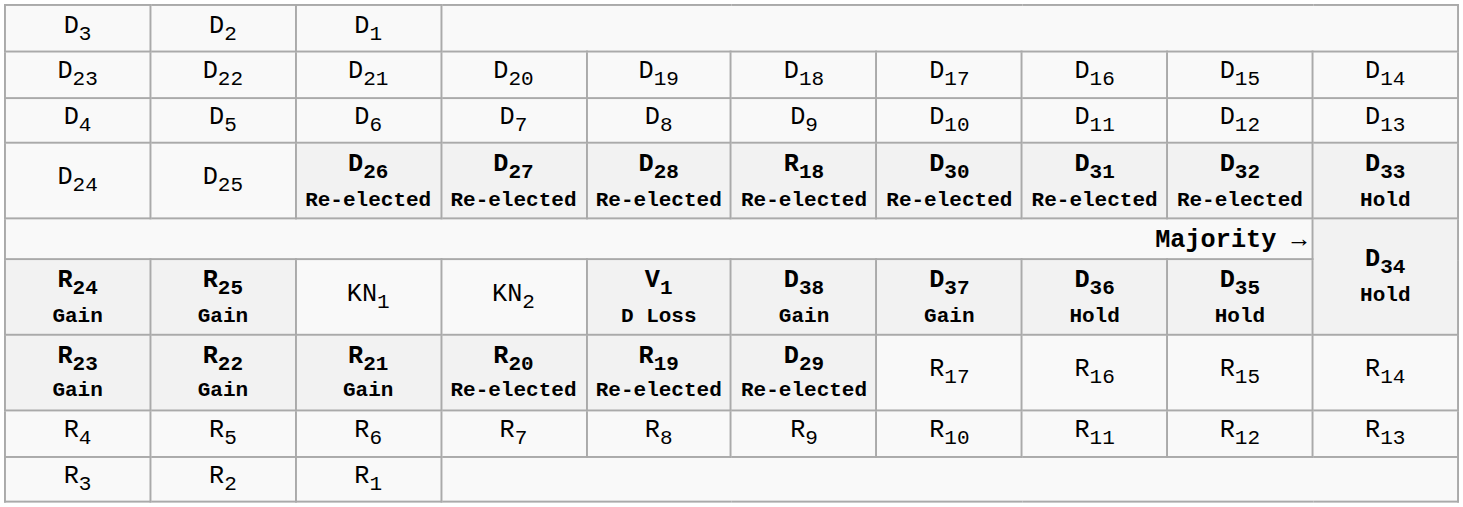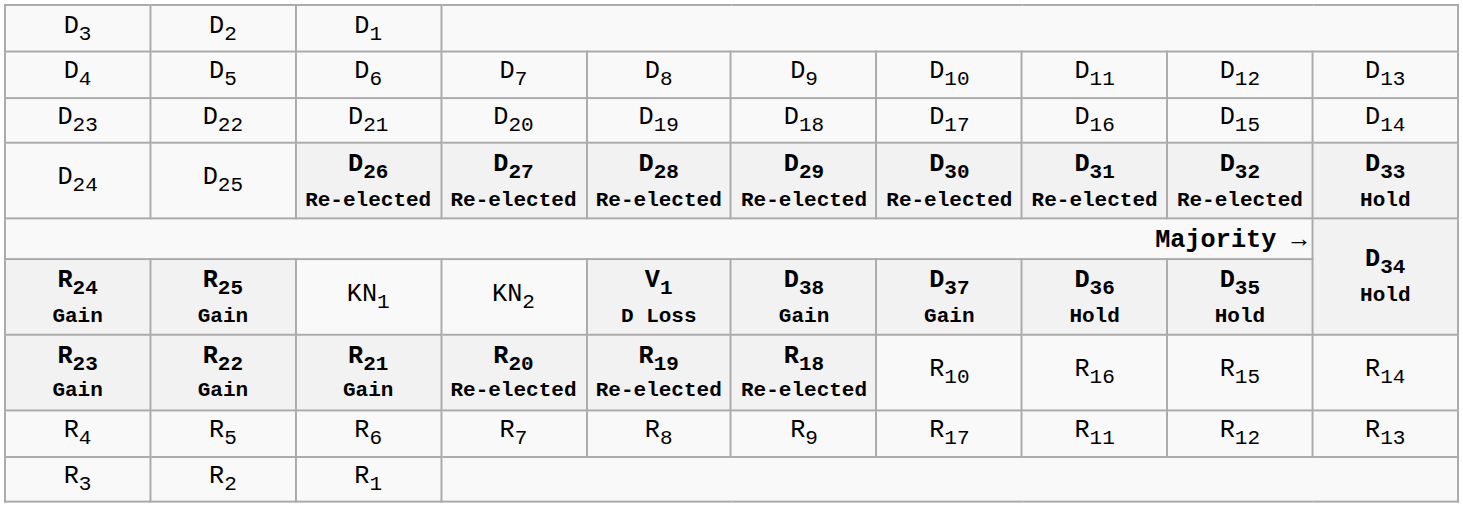rows swapped: D6 <-> D21
D26 Re-elected | column 6: R18 Re-elected -> D29 Re-elected
R21 Gain | column 6: D29 Re-elected -> R18 Re-elected
R21 Gain | column 7: R17 -> R10
R6 | column 7: R10 -> R17
